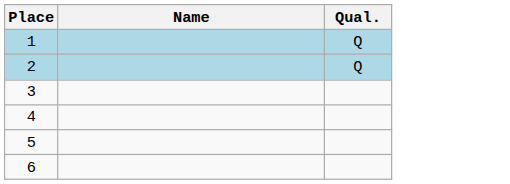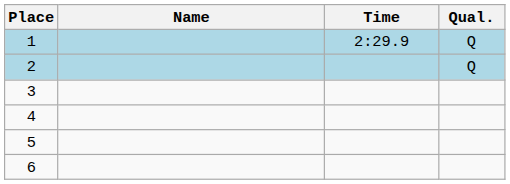+ column: Time | 2:29.9
